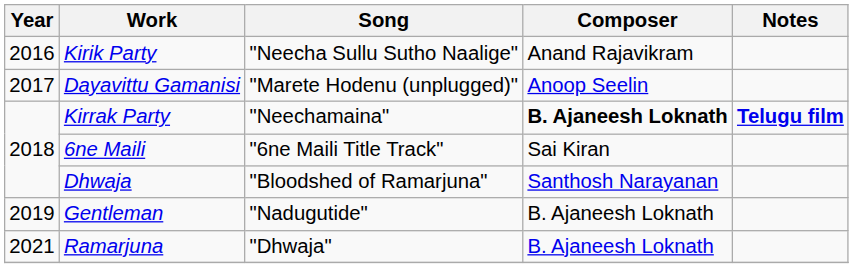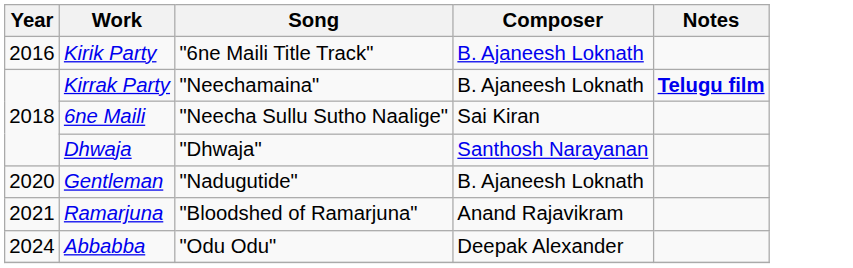Kirik Party | Song: "Neecha Sullu Sutho Naalige" -> "6ne Maili Title Track"
Kirik Party | Composer: Anand Rajavikram -> B. Ajaneesh Loknath
- row: 2017 | Dayavittu Gamanisi | "Marete Hodenu (unplugged)" | Anoop Seelin
Kirrak Party | Composer: bold -> normal
6ne Maili | Song: "6ne Maili Title Track" -> "Neecha Sullu Sutho Naalige"
Dhwaja | Song: "Bloodshed of Ramarjuna" -> "Dhwaja"
Gentleman | Year: 2019 -> 2020
Ramarjuna | Song: "Dhwaja" -> "Bloodshed of Ramarjuna"
Ramarjuna | Composer: B. Ajaneesh Loknath -> Anand Rajavikram
+ row: 2024 | Abbabba | "Odu Odu" | Deepak Alexander
